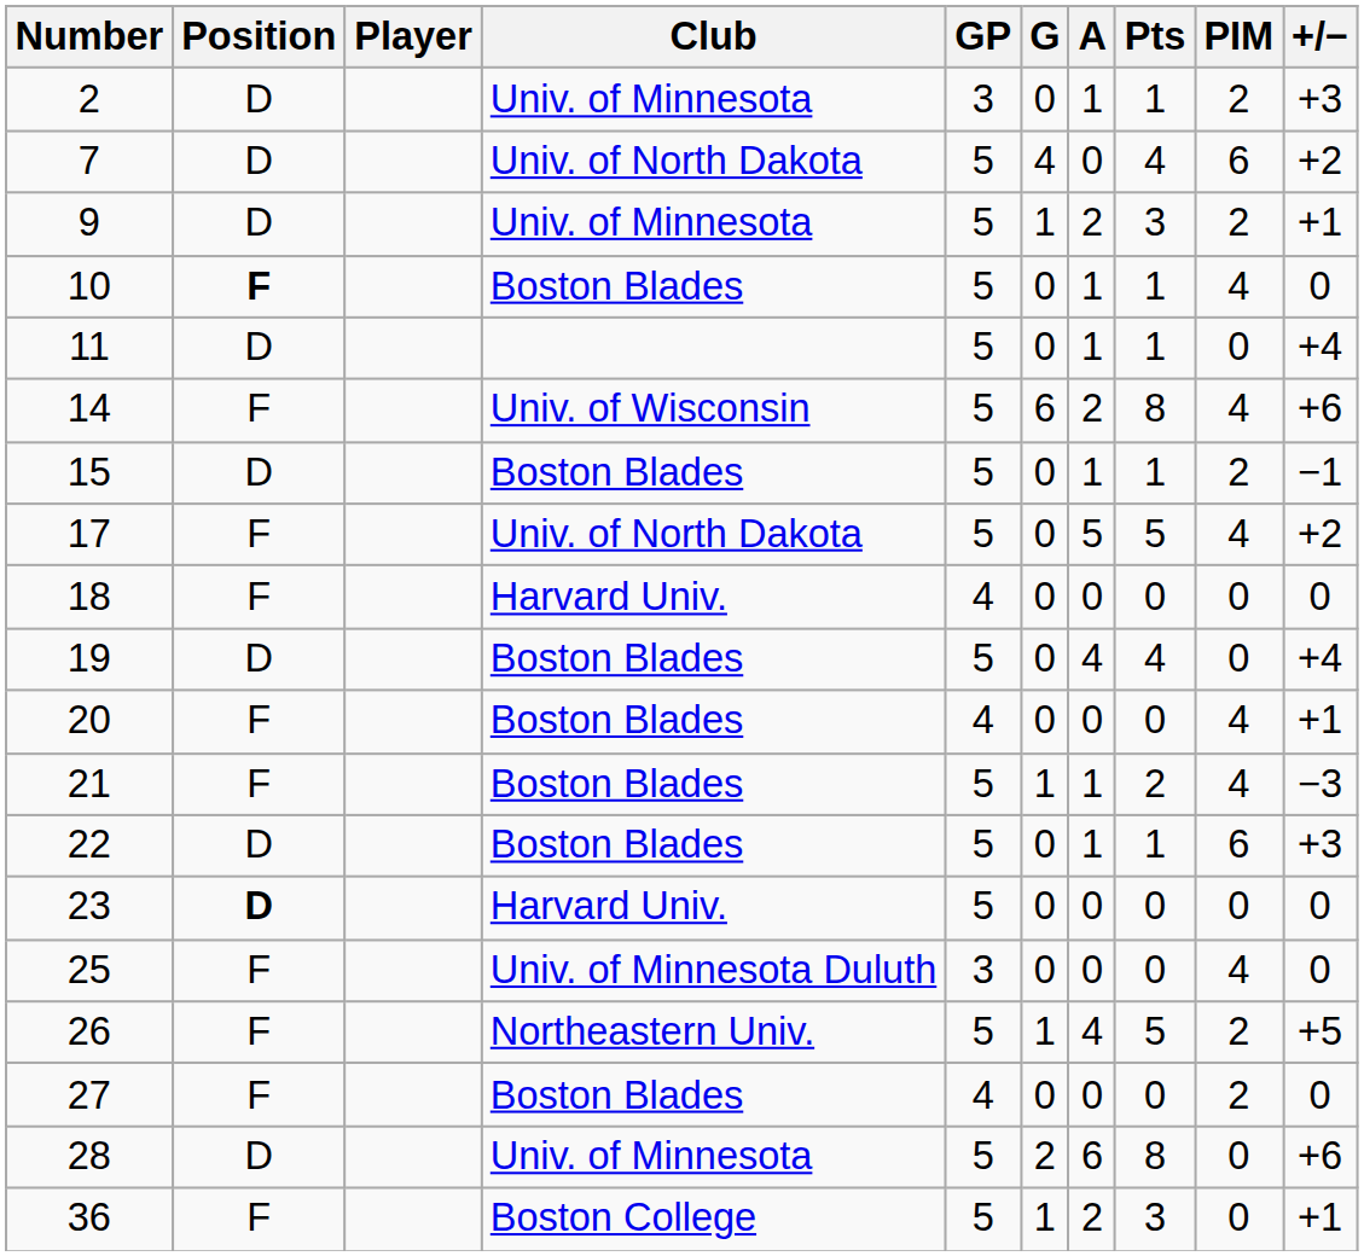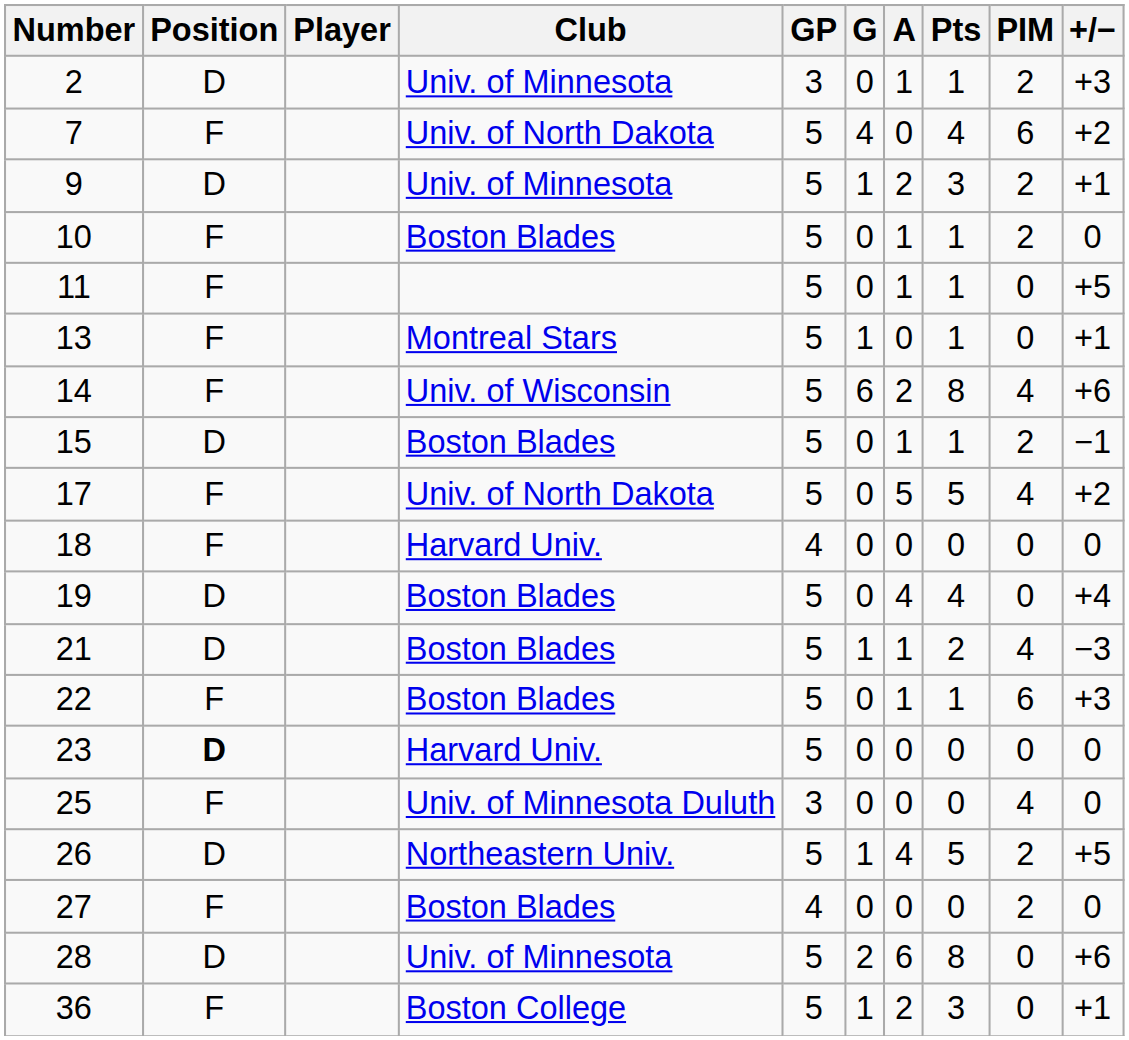7 | Position: D -> F
10 | Position: bold -> normal
10 | PIM: 4 -> 2
11 | Position: D -> F
11 | +/−: +4 -> +5
+ row: 13 | F | Montreal Stars | 5 | 1 | 0 | 1 | 0 | +1
- row: 20 | F | Boston Blades | 4 | 0 | 0 | 0 | 4 | +1
21 | Position: F -> D
22 | Position: D -> F
26 | Position: F -> D
